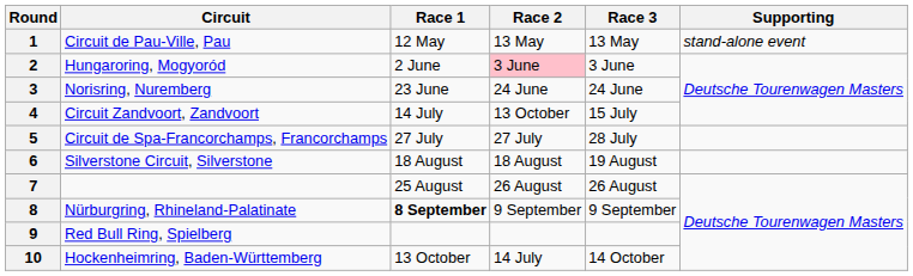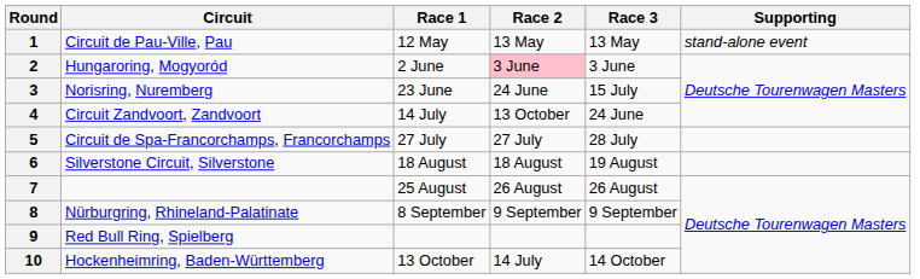3 | Race 3: 24 June -> 15 July
4 | Race 3: 15 July -> 24 June
8 | Race 1: bold -> normal
